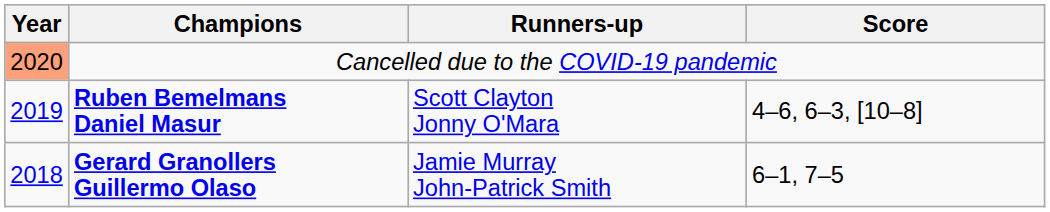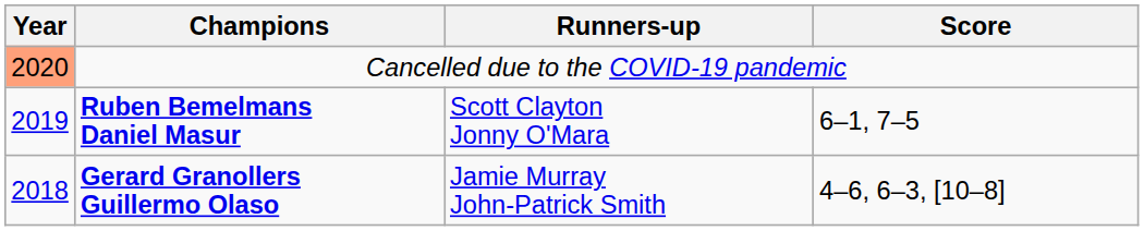Ruben Bemelmans Daniel Masur | Score: 4–6, 6–3, [10–8] -> 6–1, 7–5
Gerard Granollers Guillermo Olaso | Score: 6–1, 7–5 -> 4–6, 6–3, [10–8]
